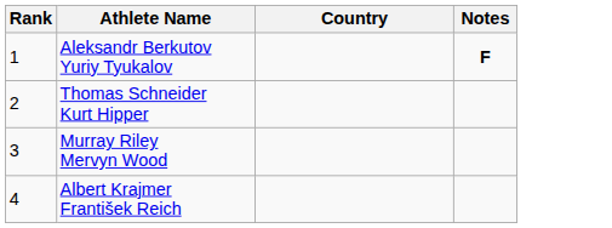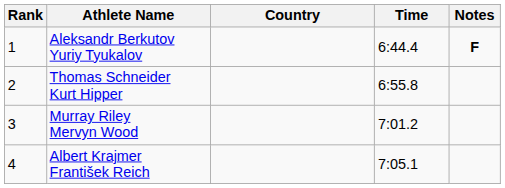+ column: Time | 6:44.4 | 6:55.8 | 7:01.2 | 7:05.1
